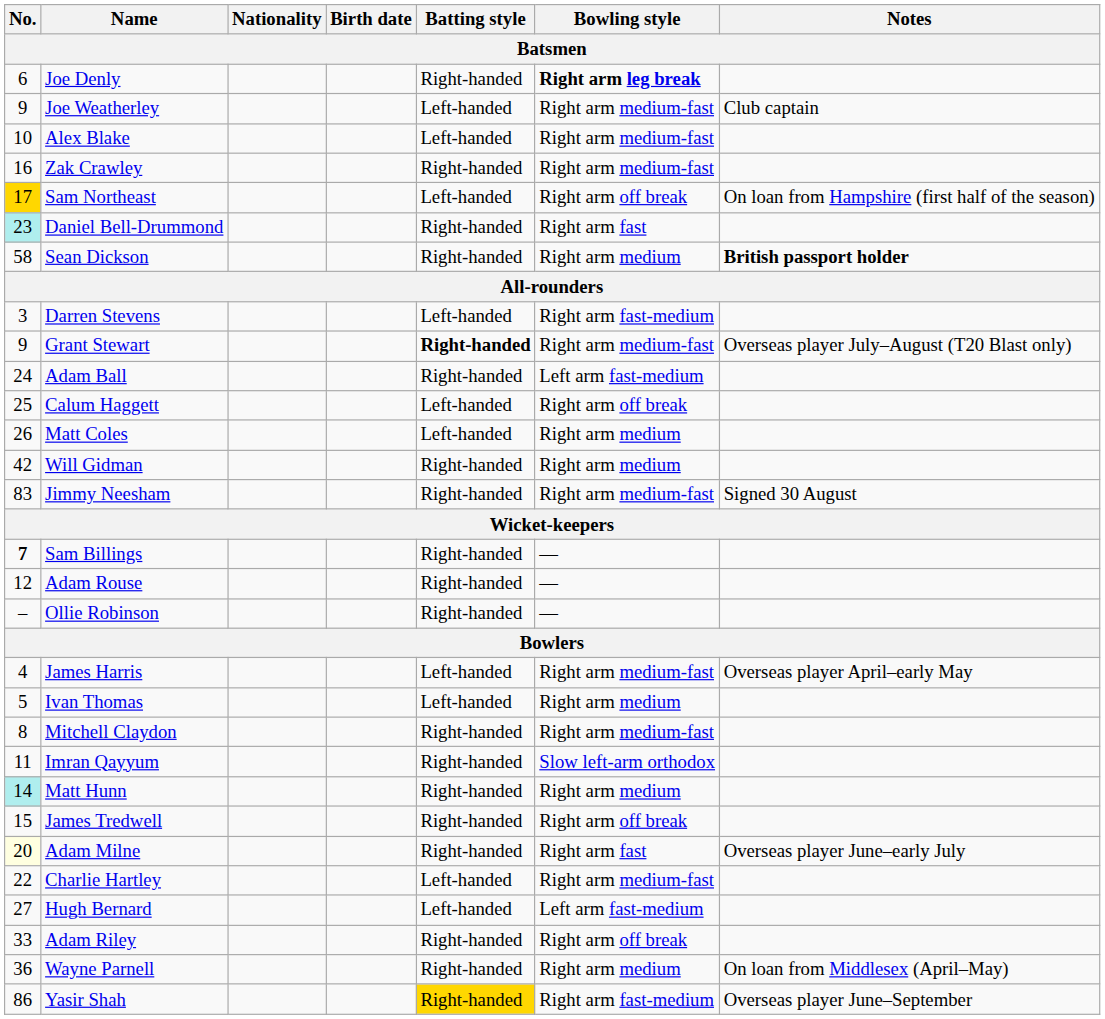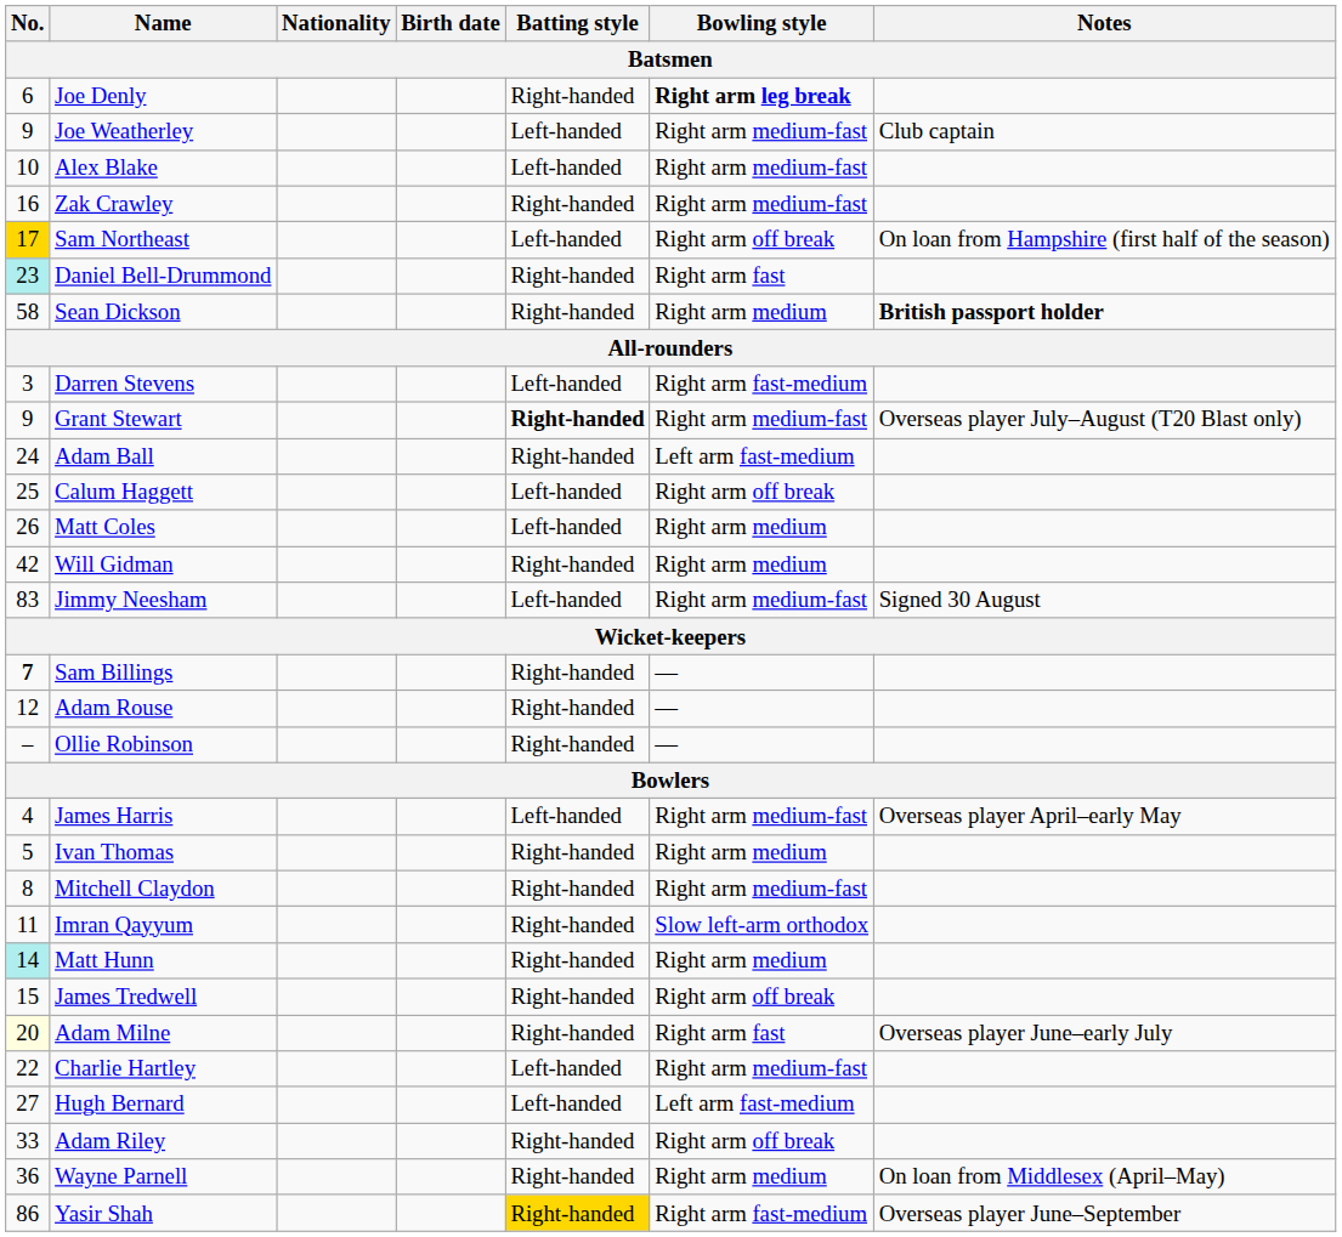Jimmy Neesham | Batting style: Right-handed -> Left-handed
Ivan Thomas | Batting style: Left-handed -> Right-handed
